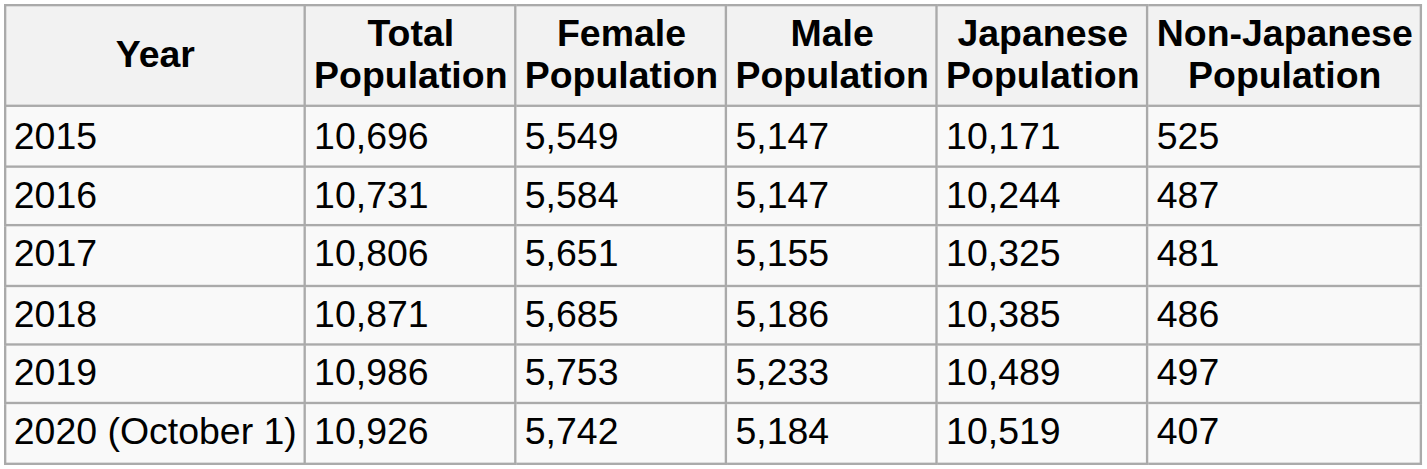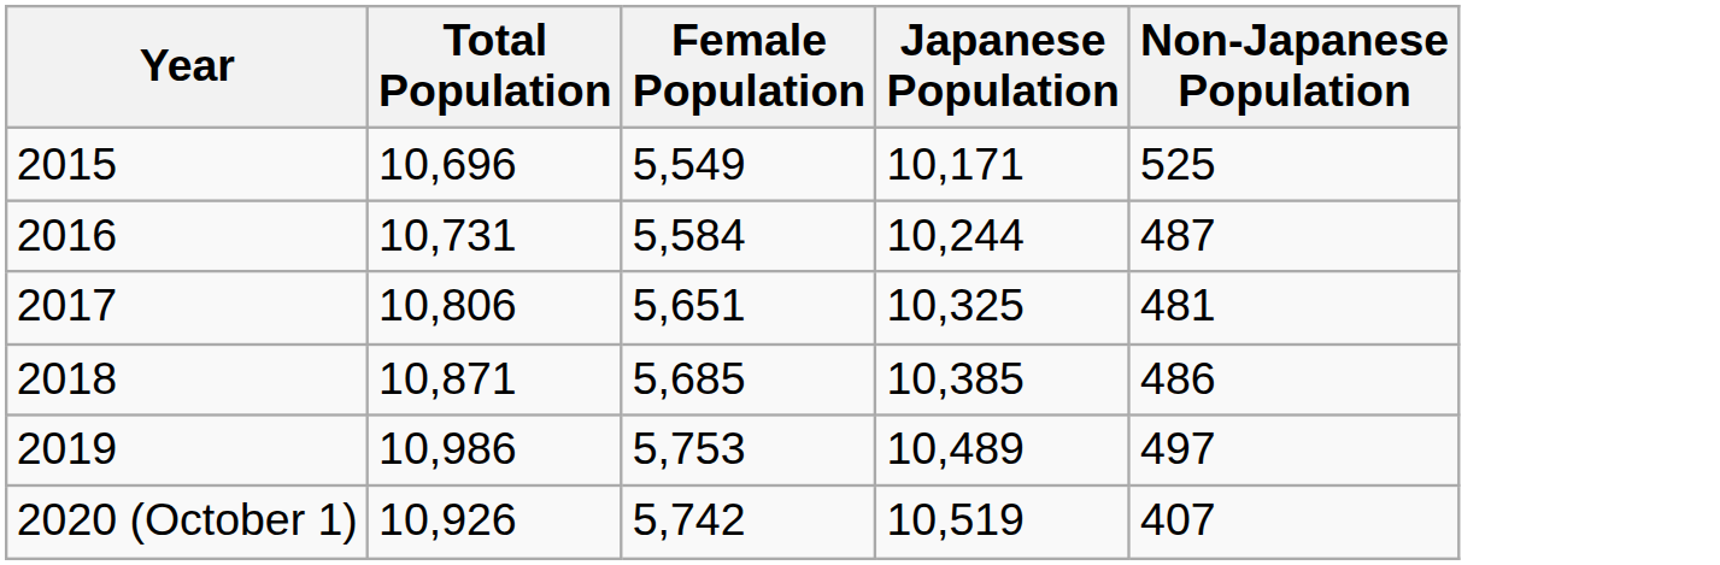- column: Male Population | 5,147 | 5,147 | 5,155 | 5,186 | 5,233 | 5,184
